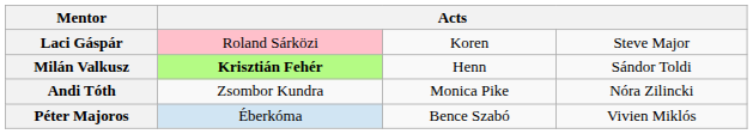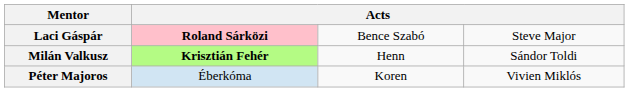Laci Gáspár | column 2: normal -> bold
Laci Gáspár | column 3: Koren -> Bence Szabó
- row: Andi Tóth | Zsombor Kundra | Monica Pike | Nóra Zilincki
Péter Majoros | column 3: Bence Szabó -> Koren
